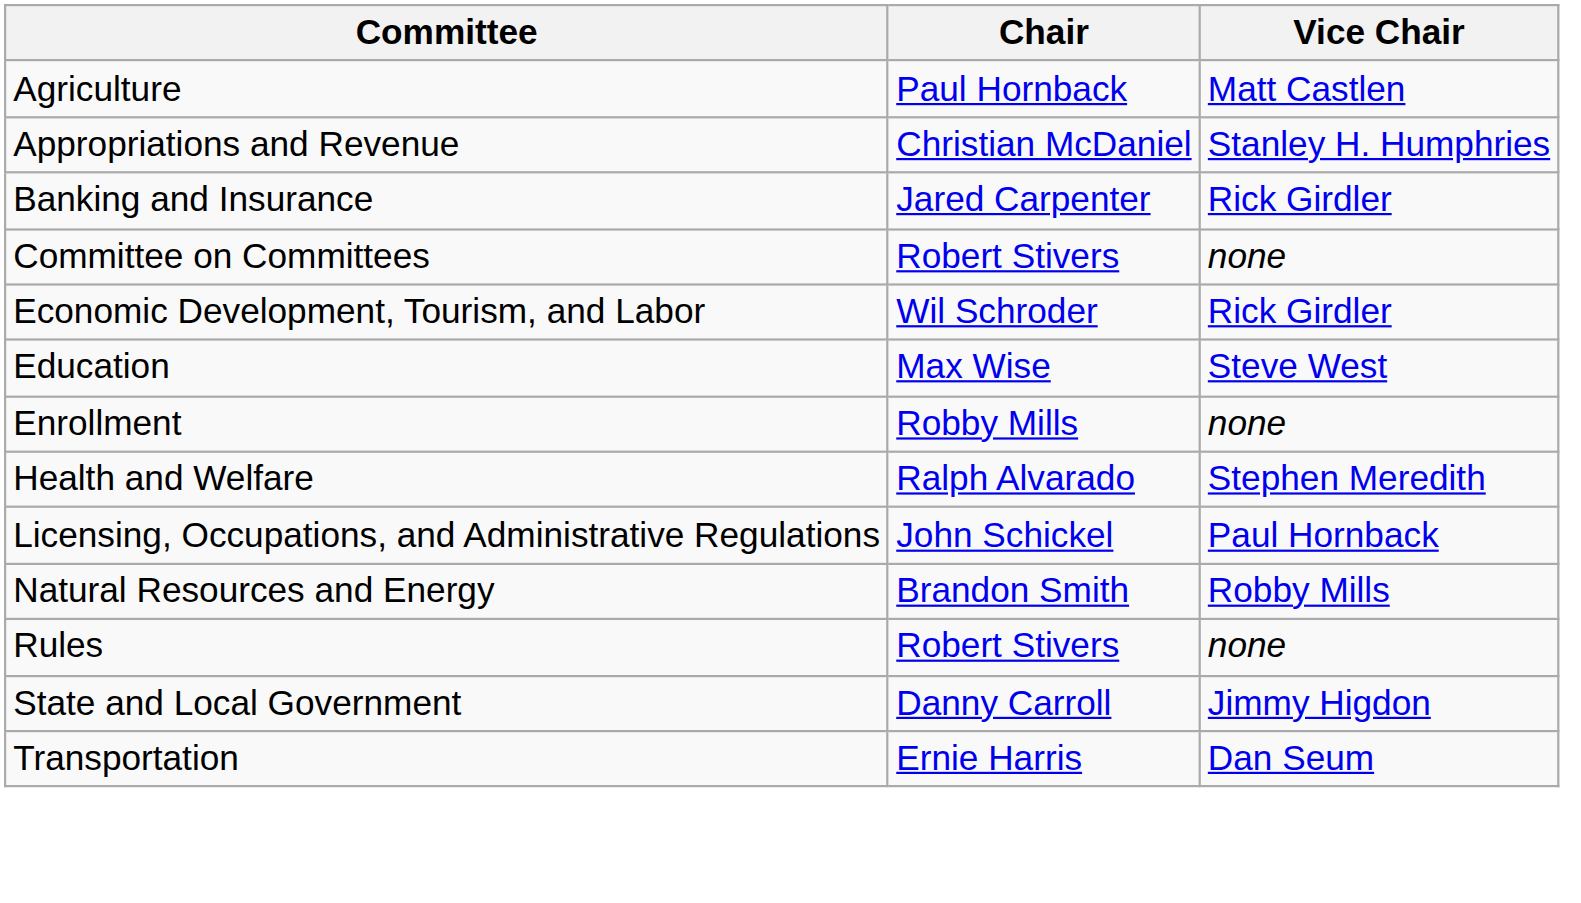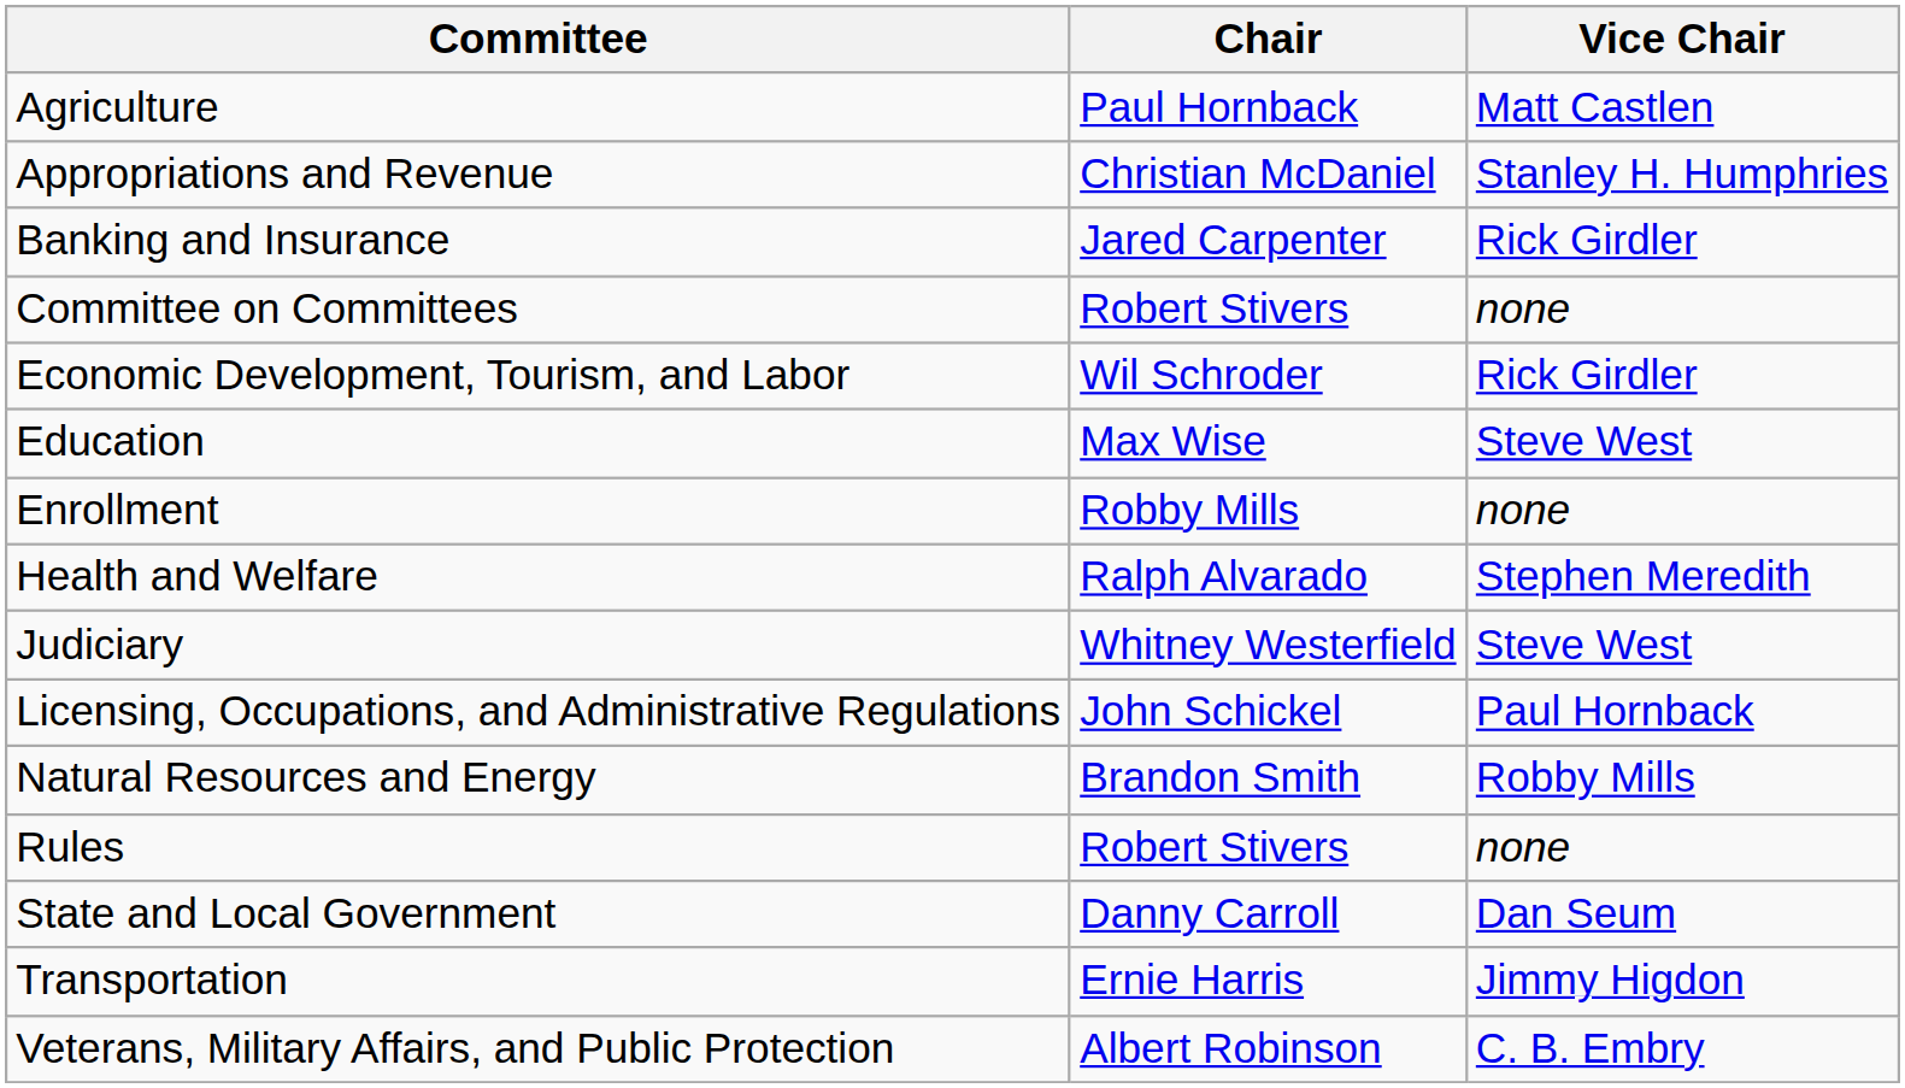+ row: Judiciary | Whitney Westerfield | Steve West
State and Local Government | Vice Chair: Jimmy Higdon -> Dan Seum
Transportation | Vice Chair: Dan Seum -> Jimmy Higdon
+ row: Veterans, Military Affairs, and Public Protection | Albert Robinson | C. B. Embry
